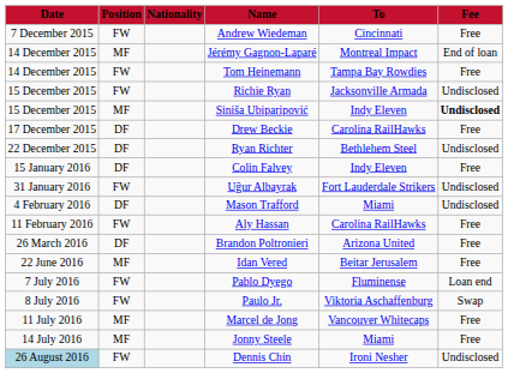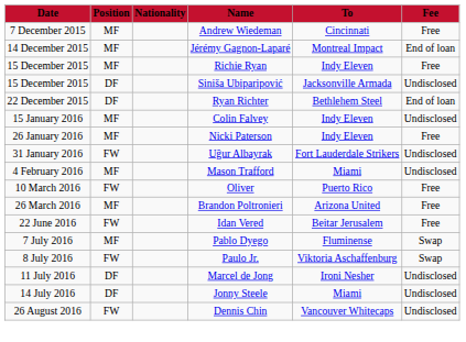Andrew Wiedeman | Position: FW -> MF
- row: 14 December 2015 | FW | Tom Heinemann | Tampa Bay Rowdies | Free
Richie Ryan | Position: FW -> MF
Richie Ryan | To: Jacksonville Armada -> Indy Eleven
Richie Ryan | Fee: Undisclosed -> Free
Siniša Ubiparipović | Position: MF -> DF
Siniša Ubiparipović | To: Indy Eleven -> Jacksonville Armada
Siniša Ubiparipović | Fee: bold -> normal
- row: 17 December 2015 | DF | Drew Beckie | Carolina RailHawks | Free
Ryan Richter | Fee: Undisclosed -> End of loan
Colin Falvey | Position: DF -> MF
Colin Falvey | Fee: Free -> Undisclosed
+ row: 26 January 2016 | MF | Nicki Paterson | Indy Eleven | Free
Mason Trafford | Position: DF -> MF
- row: 11 February 2016 | FW | Aly Hassan | Carolina RailHawks | Free
+ row: 10 March 2016 | FW | Oliver | Puerto Rico | Free
Brandon Poltronieri | Position: DF -> MF
Idan Vered | Position: MF -> FW
Pablo Dyego | Position: FW -> MF
Pablo Dyego | Fee: Loan end -> Swap
Marcel de Jong | Position: MF -> DF
Marcel de Jong | To: Vancouver Whitecaps -> Ironi Nesher
Marcel de Jong | Fee: Free -> Undisclosed
Jonny Steele | Position: MF -> DF
Jonny Steele | Fee: Free -> Undisclosed
Dennis Chin | Date: lightblue background -> no background
Dennis Chin | To: Ironi Nesher -> Vancouver Whitecaps
